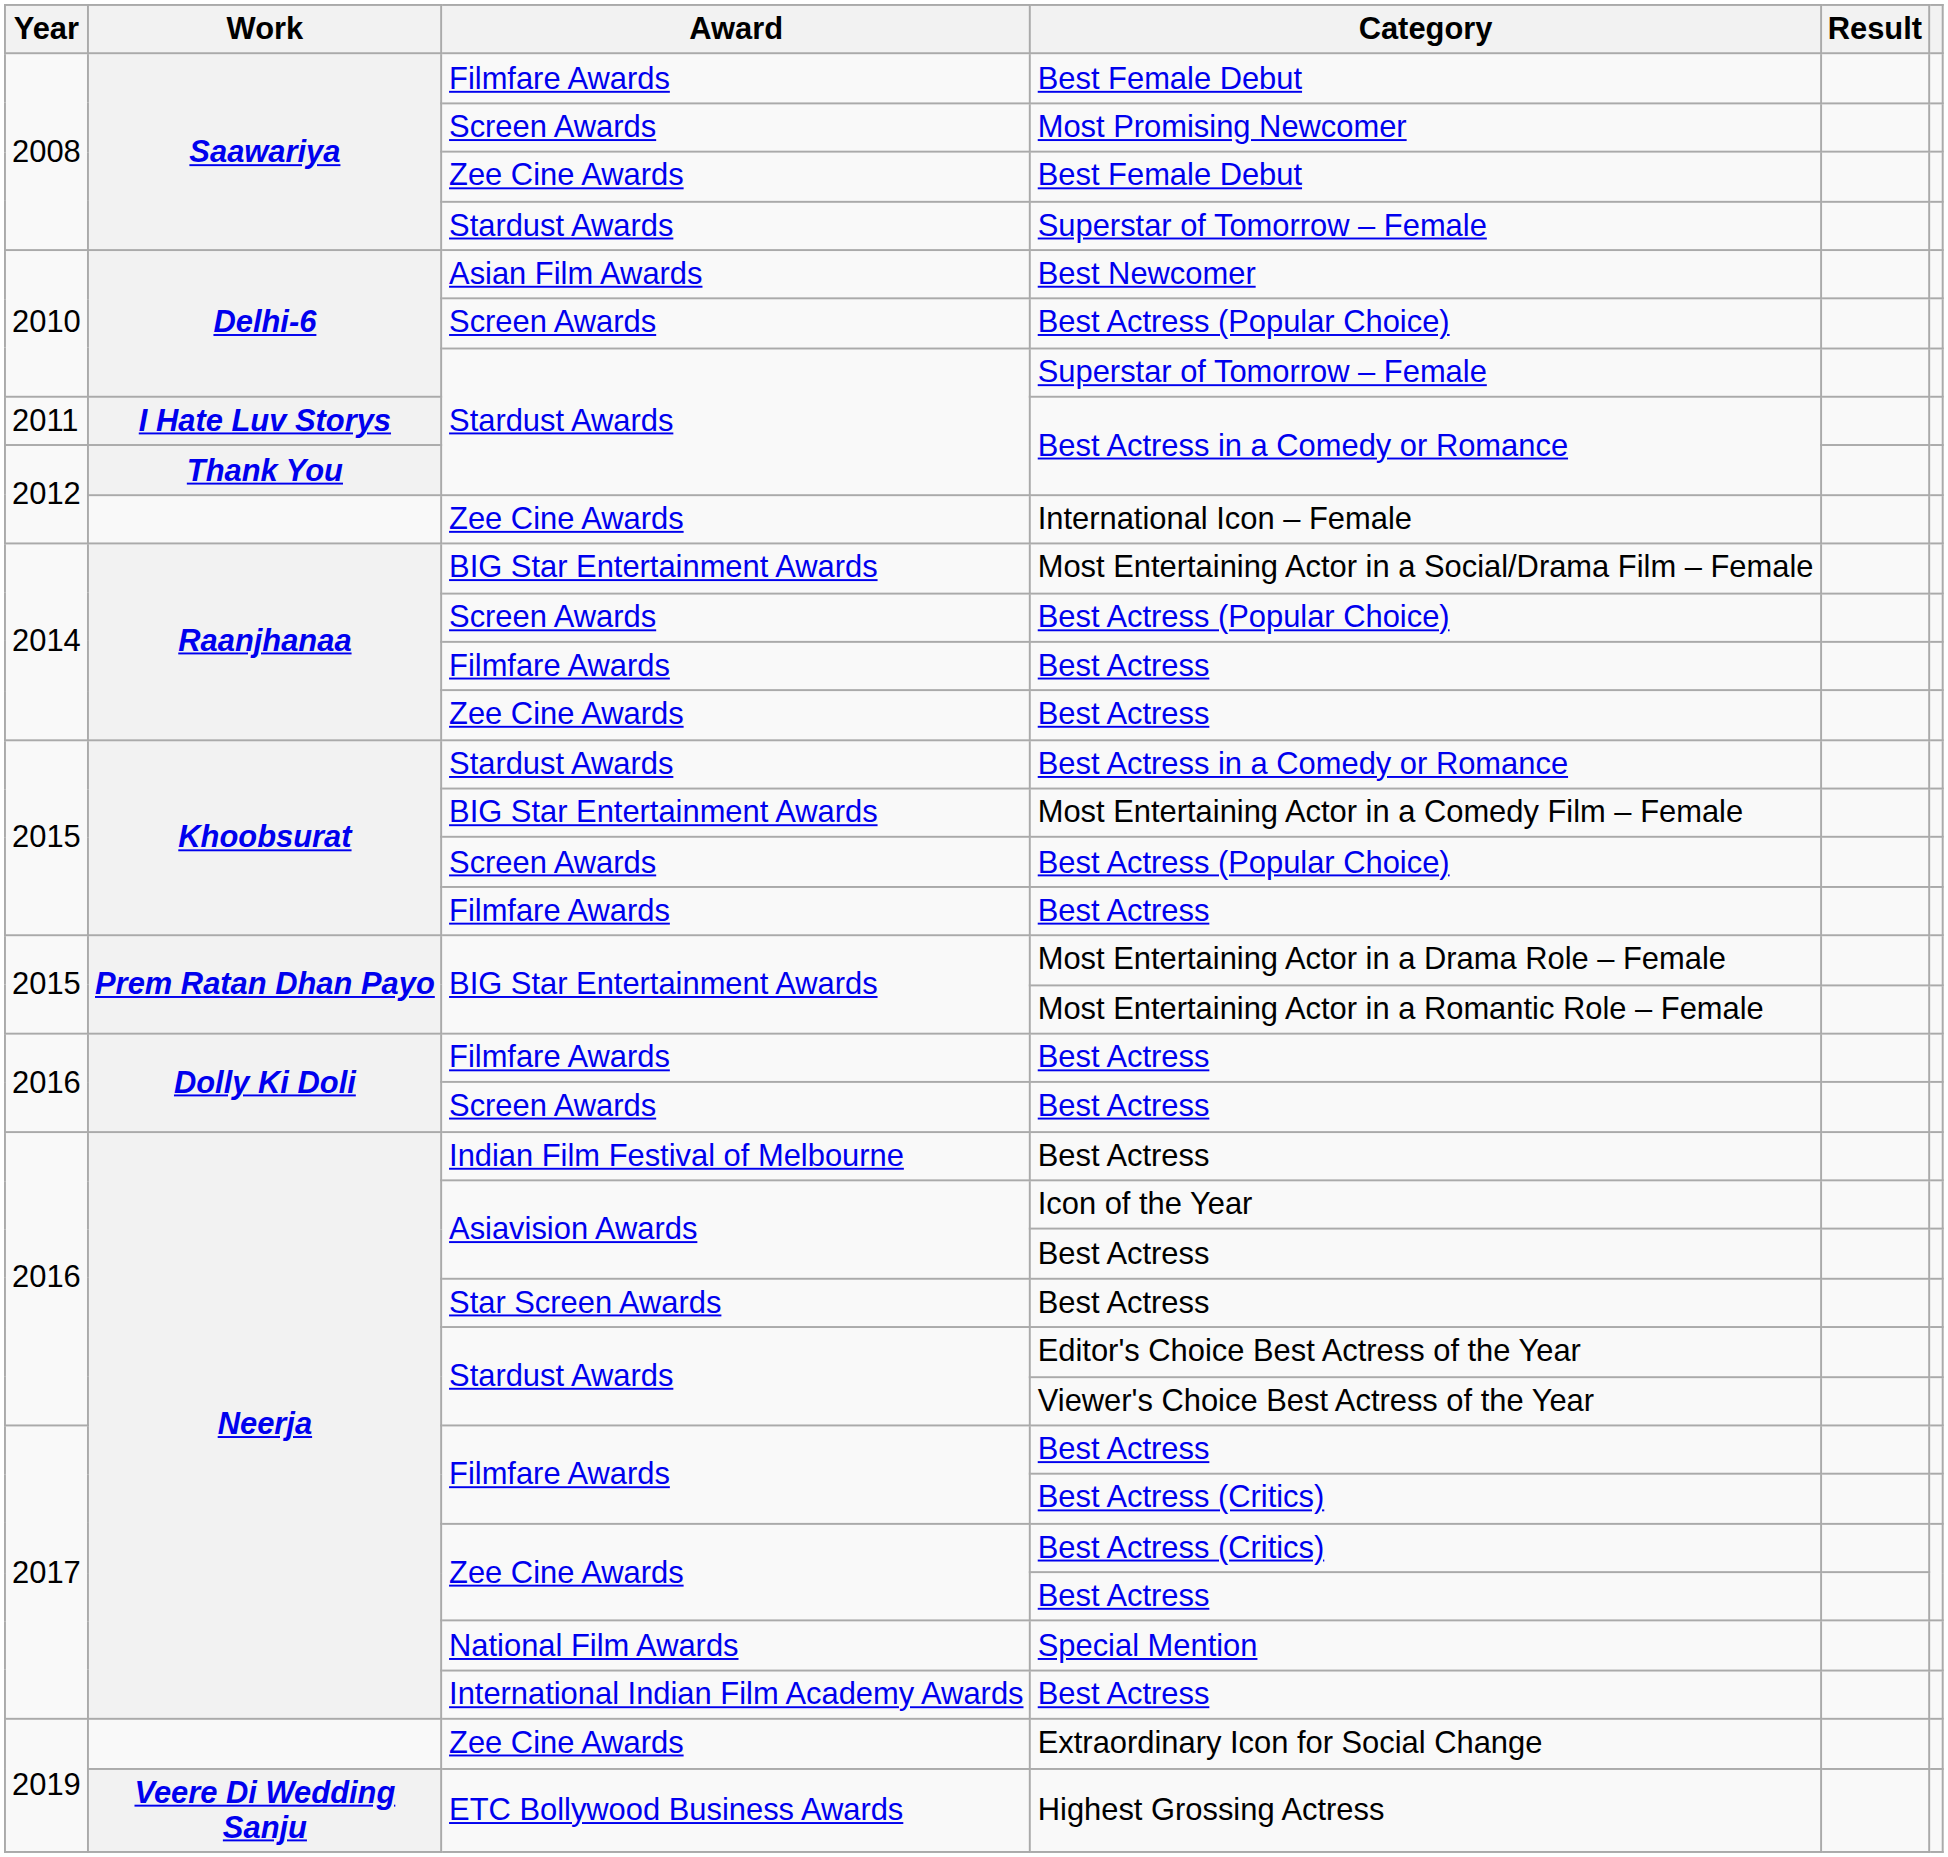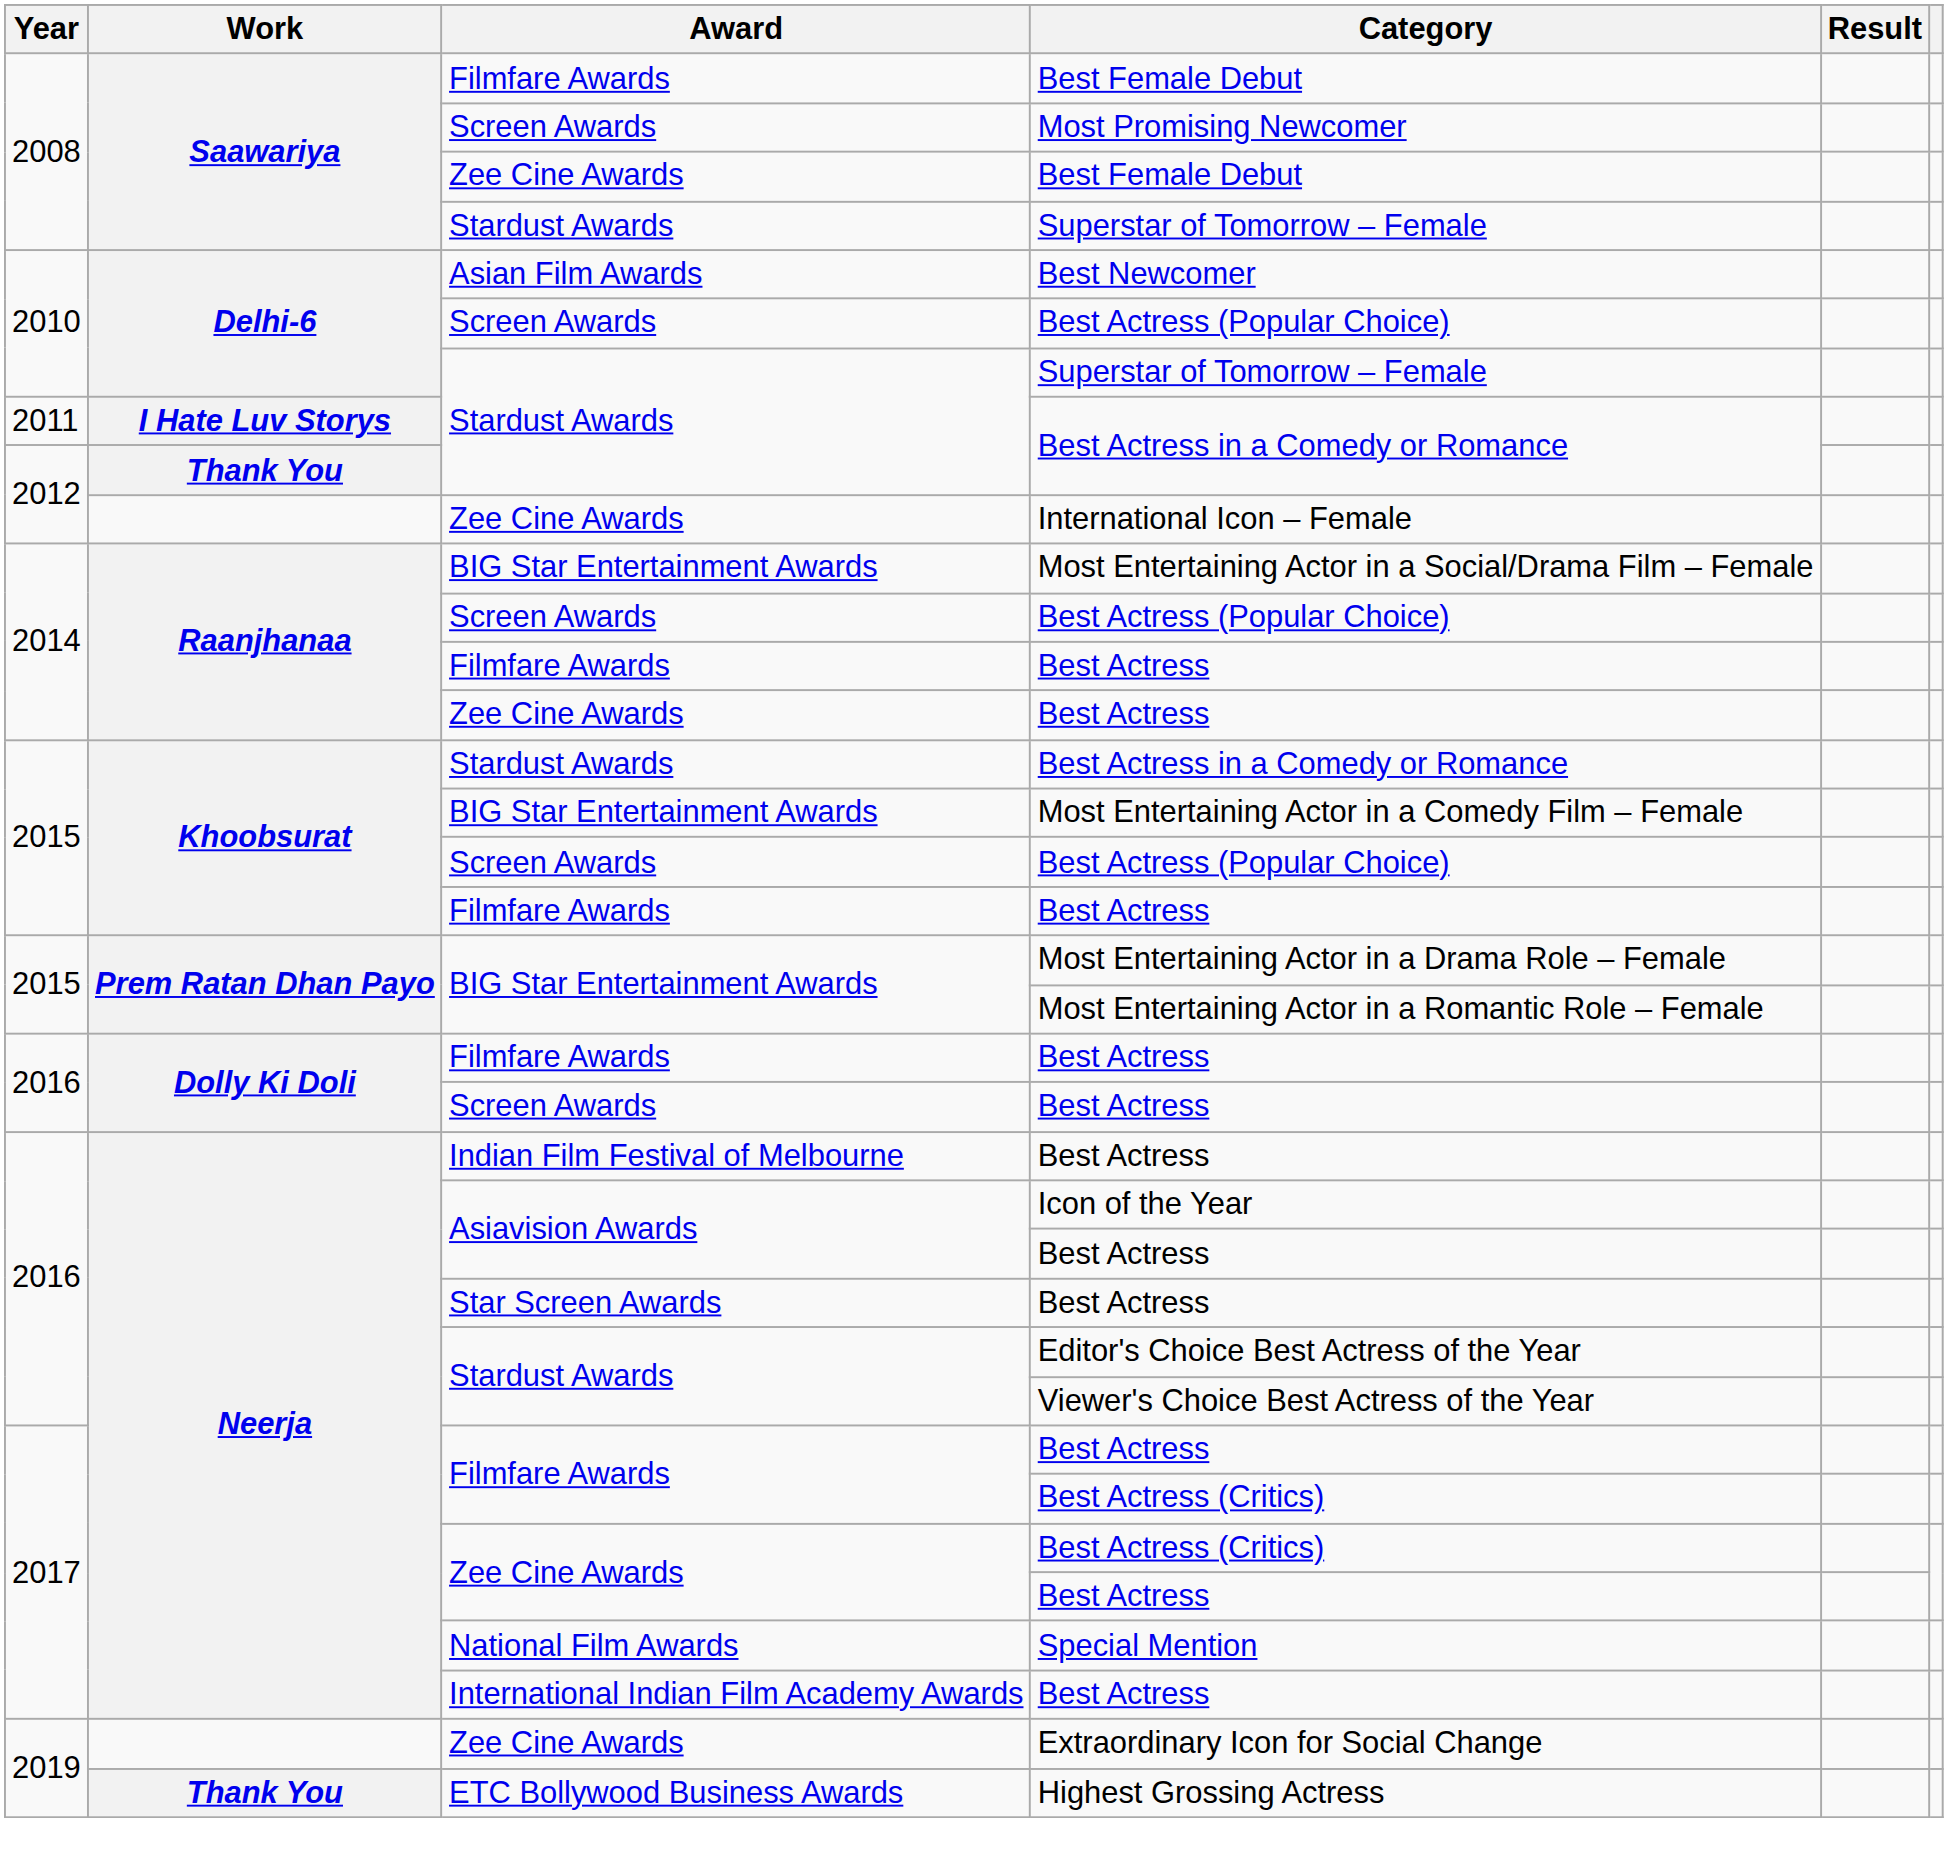Highest Grossing Actress | Work: Veere Di Wedding Sanju -> Thank You
